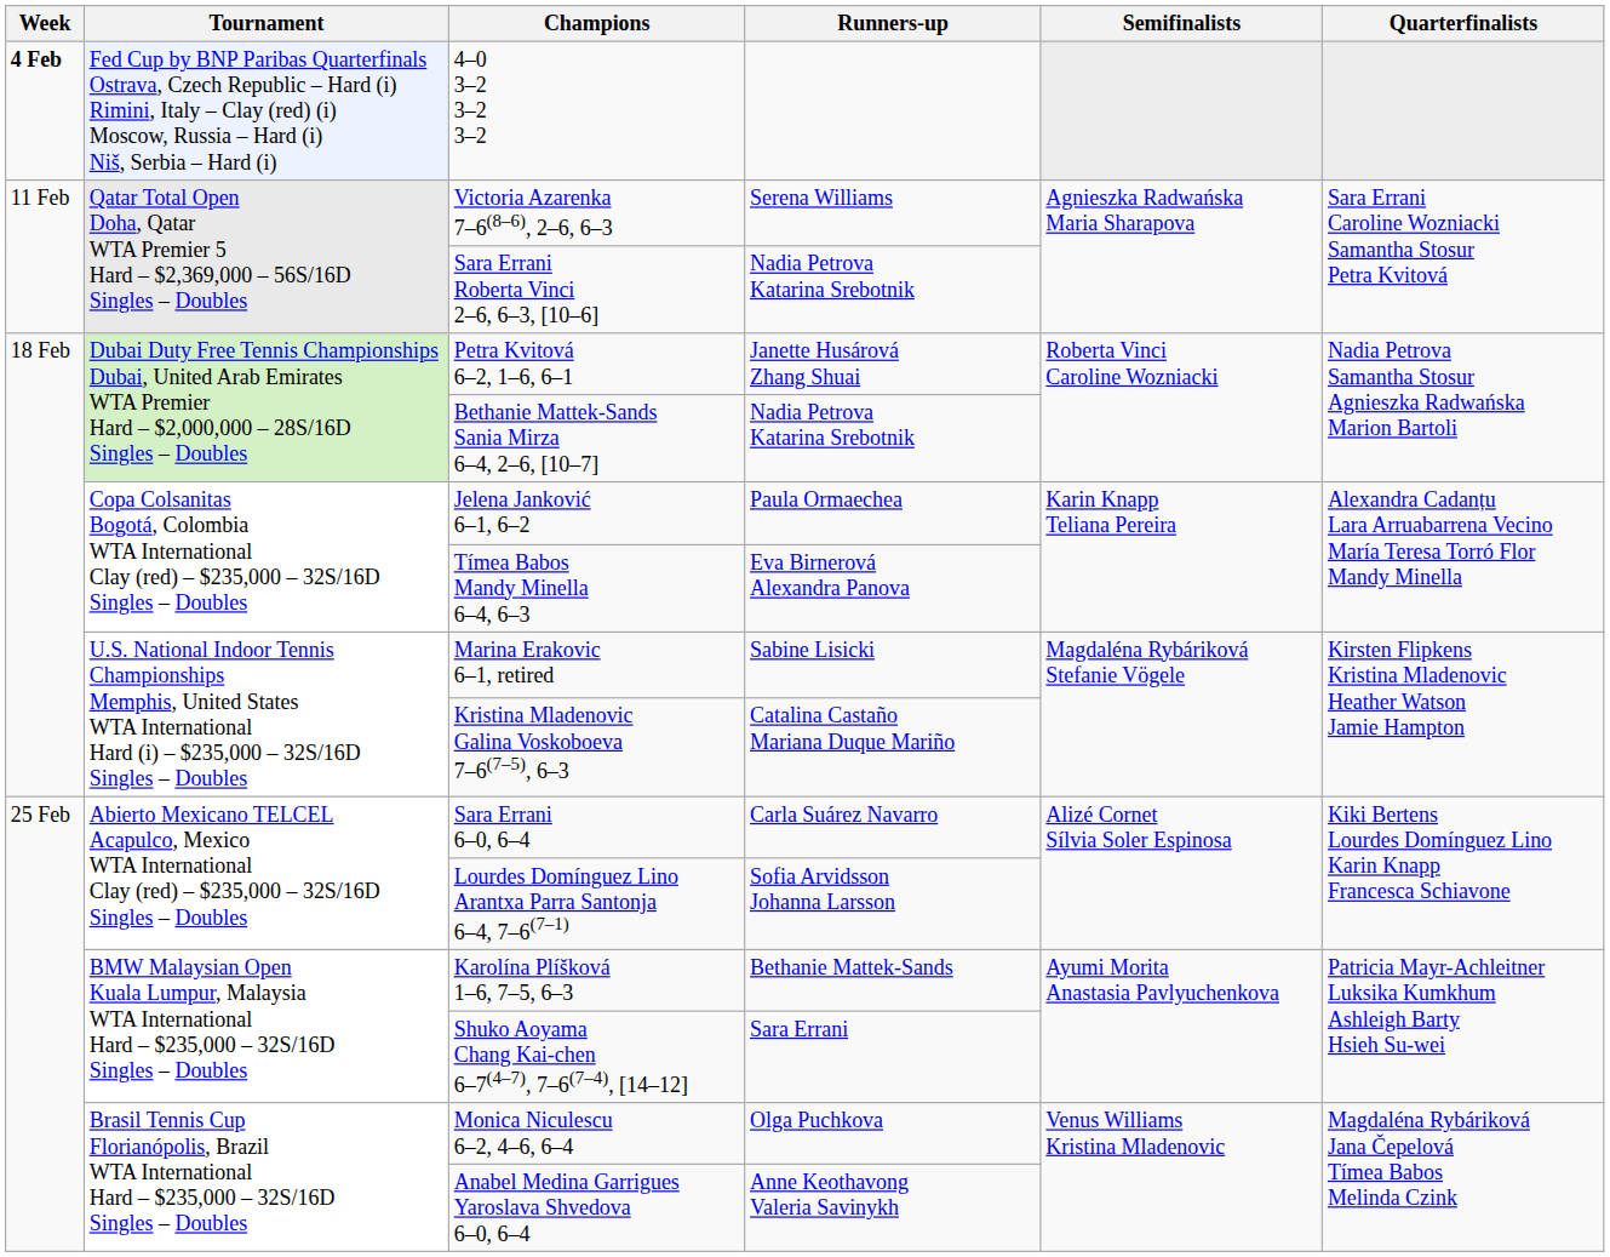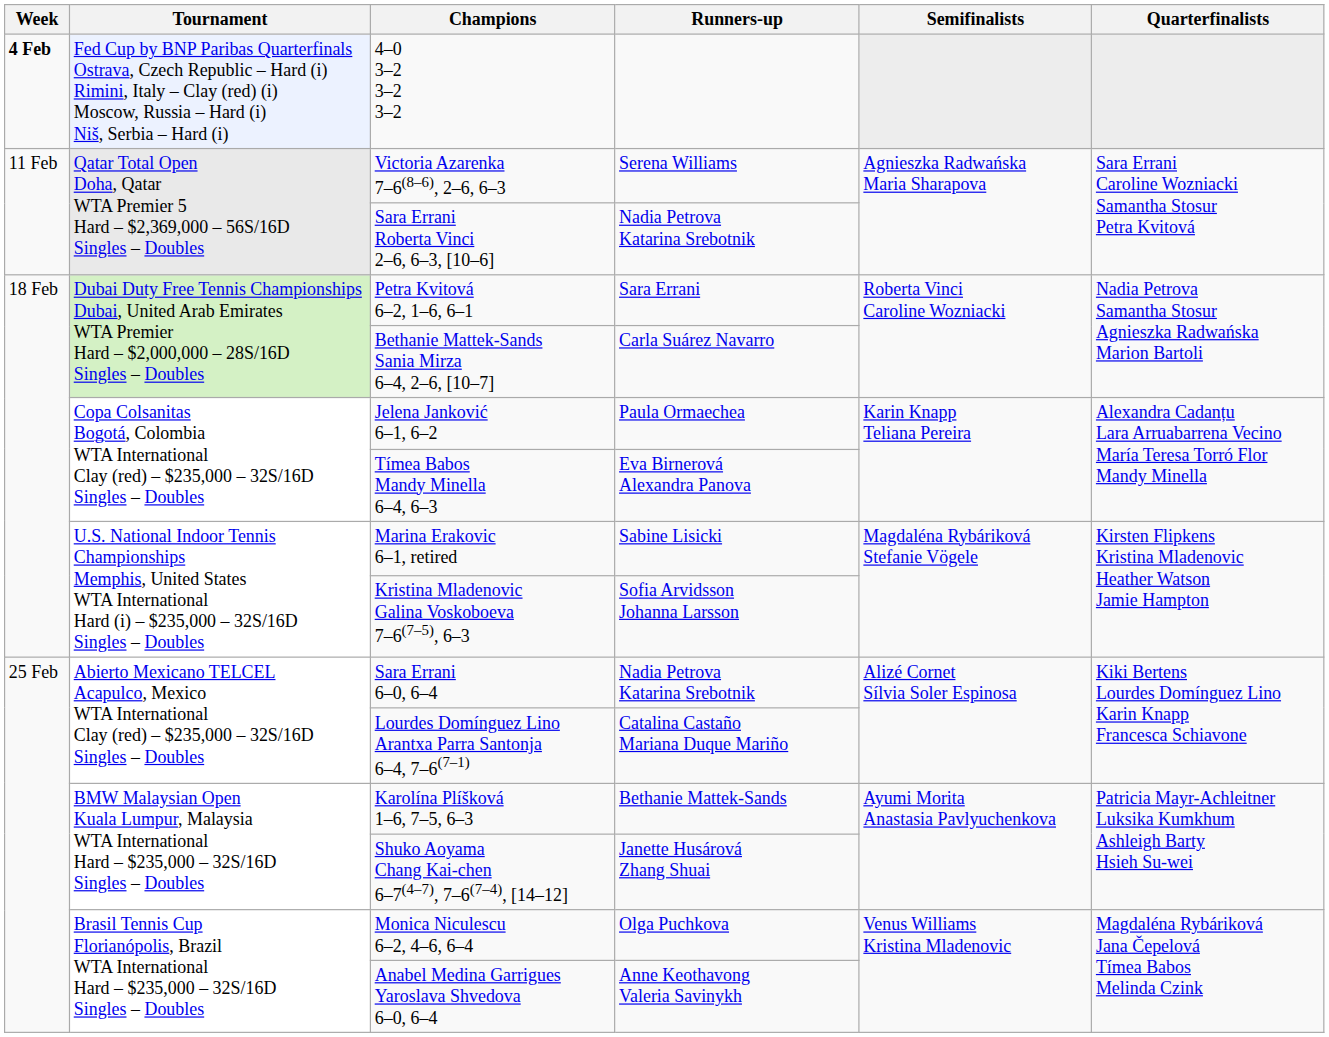Petra Kvitová 6–2, 1–6, 6–1 | Runners-up: Janette Husárová Zhang Shuai -> Sara Errani
Bethanie Mattek-Sands Sania Mirza 6–4, 2–6, [10–7] | Runners-up: Nadia Petrova Katarina Srebotnik -> Carla Suárez Navarro
Kristina Mladenovic Galina Voskoboeva 7–6(7–5), 6–3 | Runners-up: Catalina Castaño Mariana Duque Mariño -> Sofia Arvidsson Johanna Larsson
Sara Errani 6–0, 6–4 | Runners-up: Carla Suárez Navarro -> Nadia Petrova Katarina Srebotnik
Lourdes Domínguez Lino Arantxa Parra Santonja 6–4, 7–6(7–1) | Runners-up: Sofia Arvidsson Johanna Larsson -> Catalina Castaño Mariana Duque Mariño
Shuko Aoyama Chang Kai-chen 6–7(4–7), 7–6(7–4), [14–12] | Runners-up: Sara Errani -> Janette Husárová Zhang Shuai
